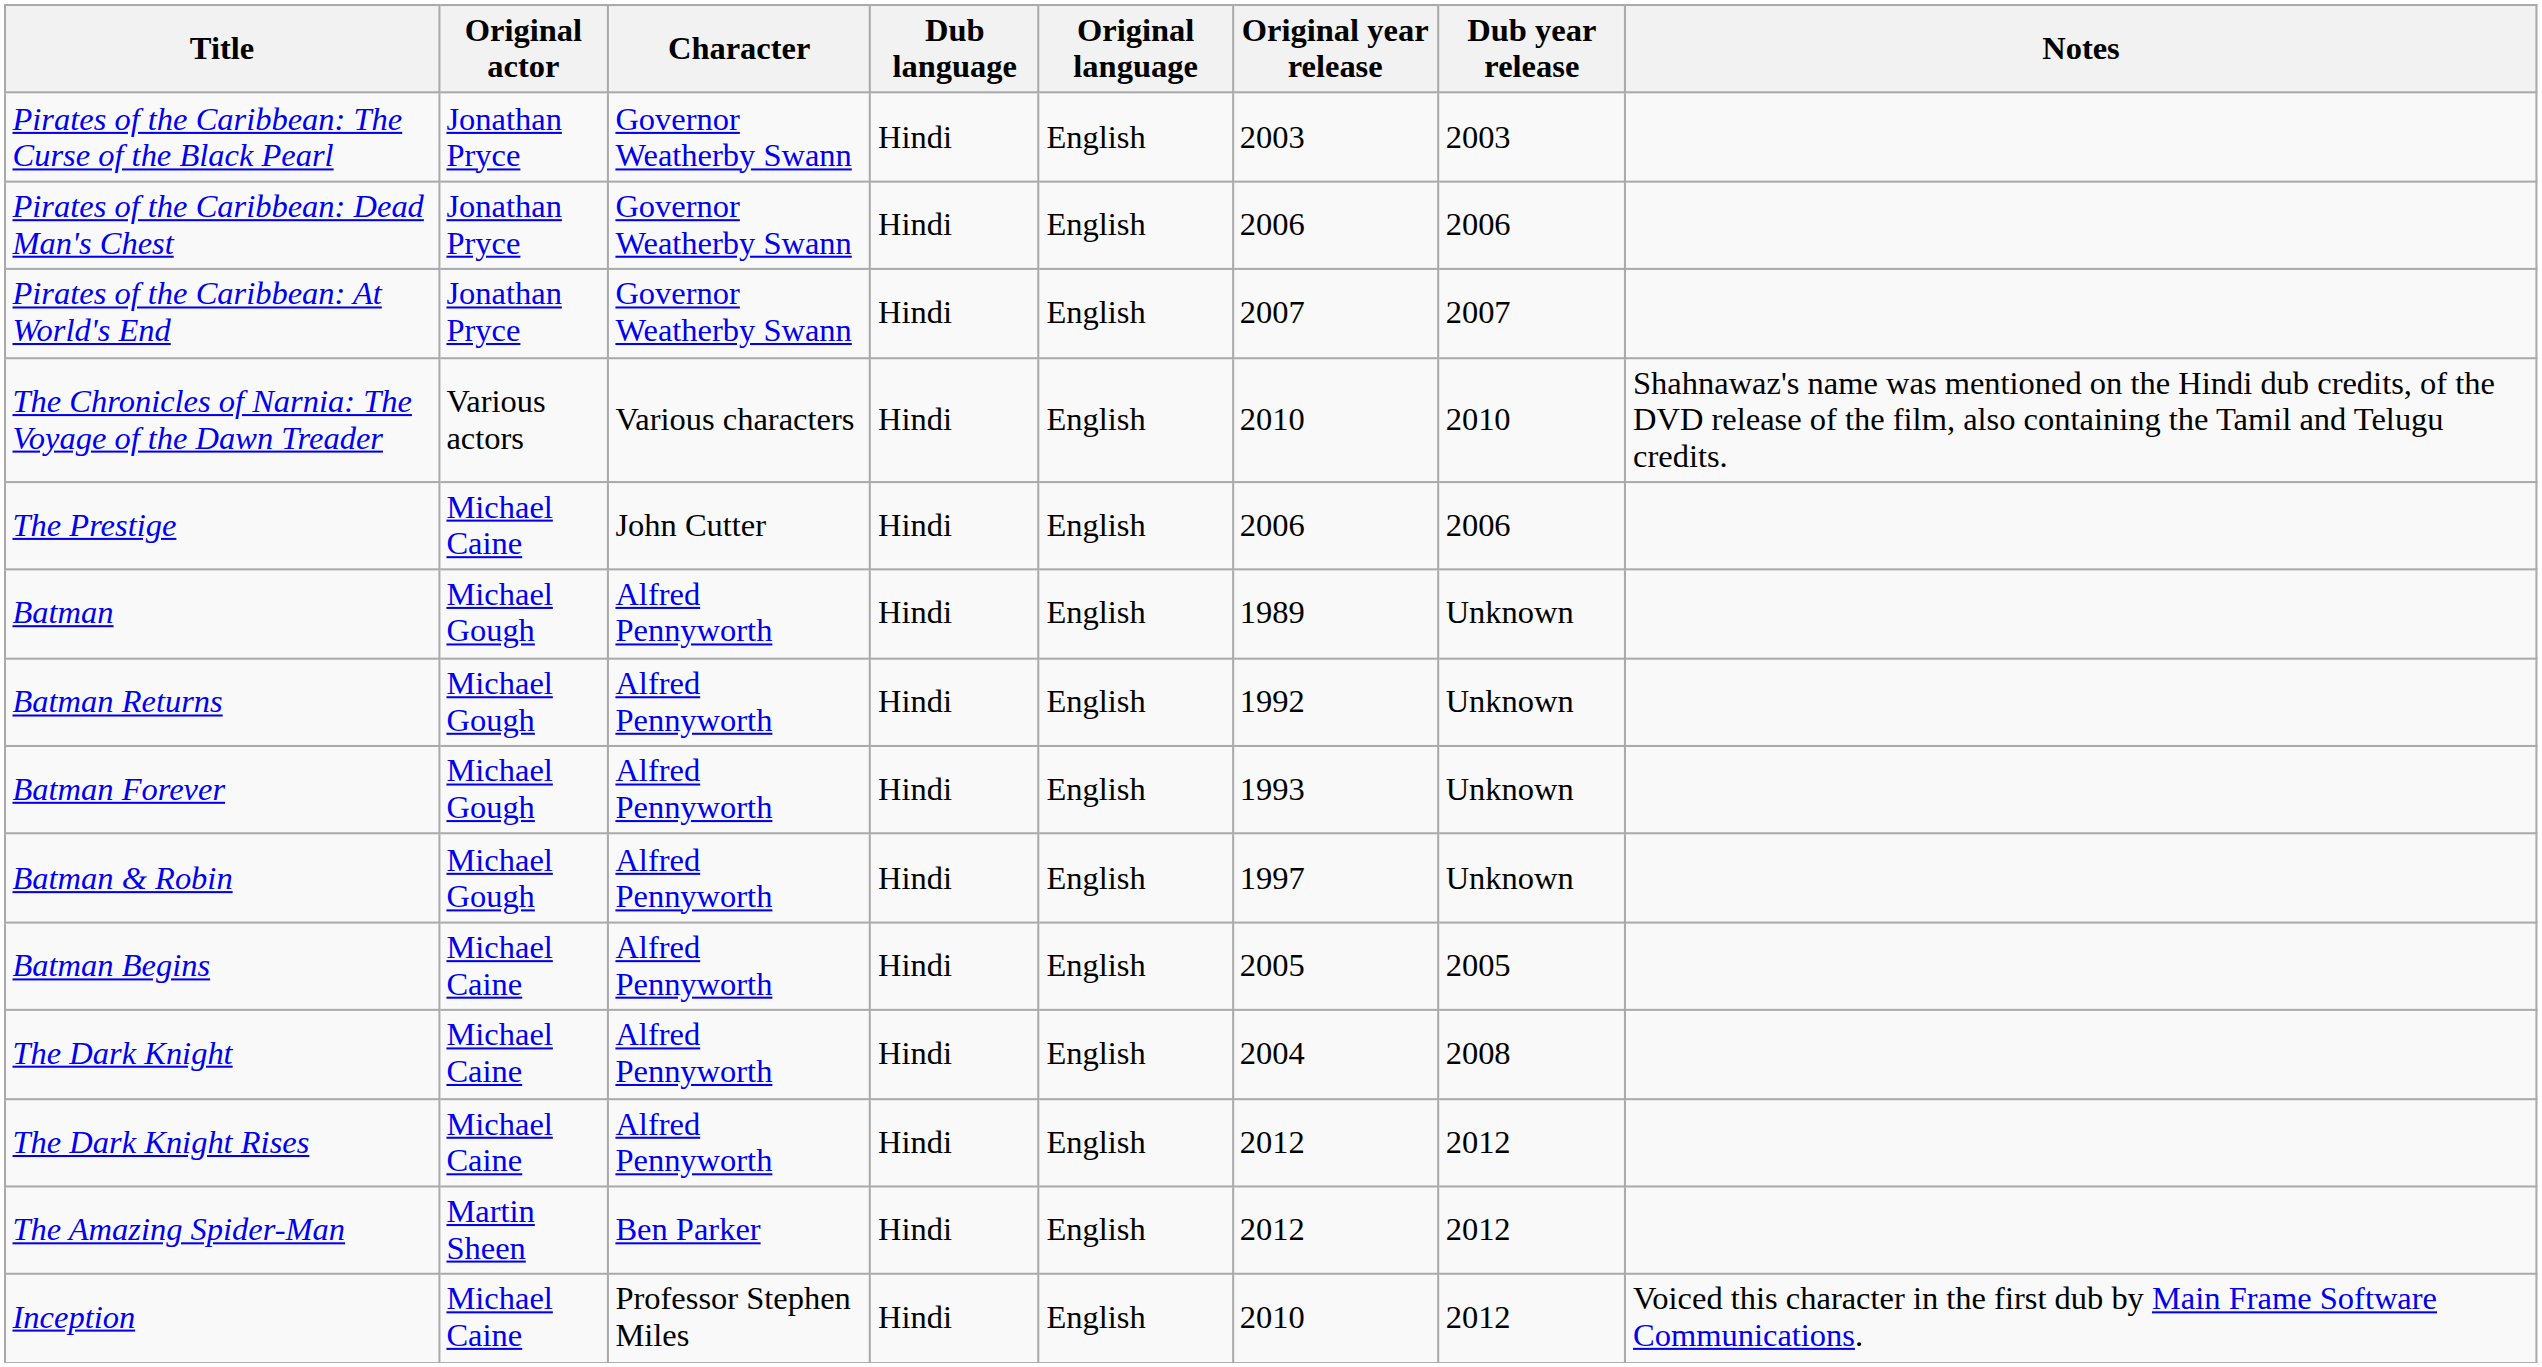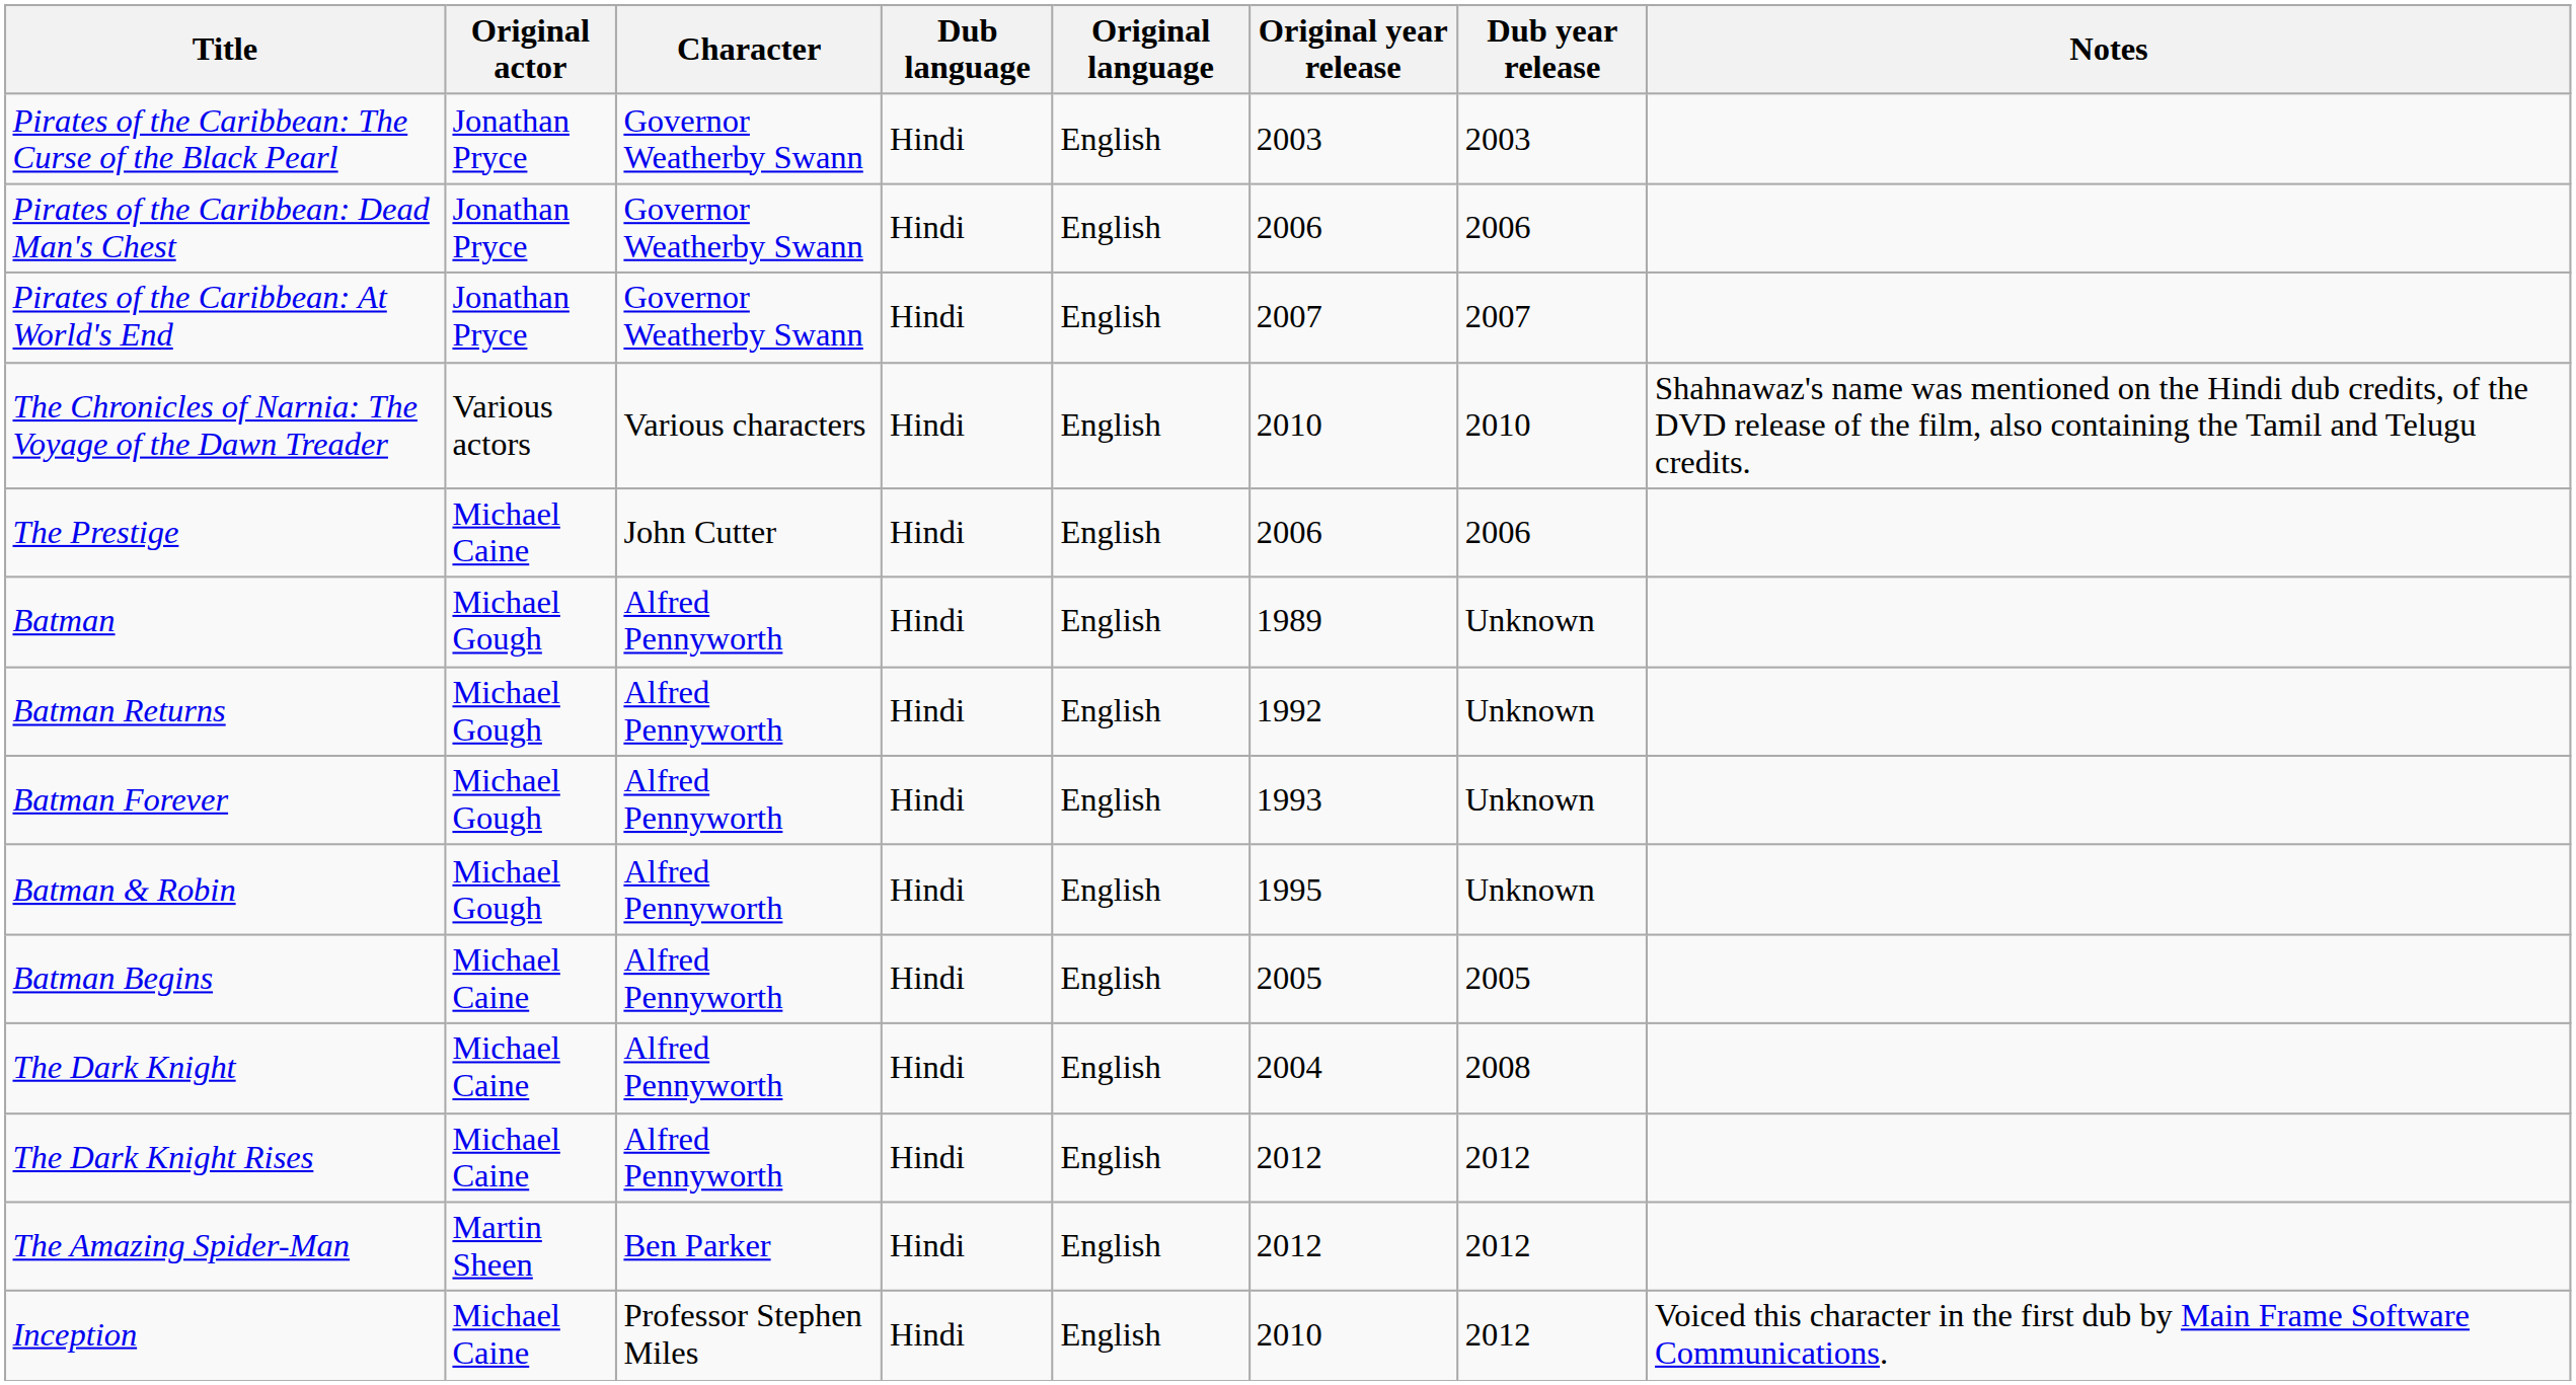Batman & Robin | Original year release: 1997 -> 1995
